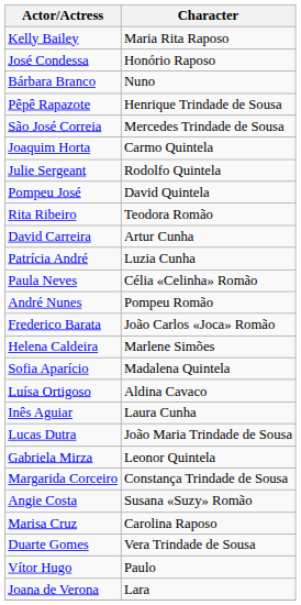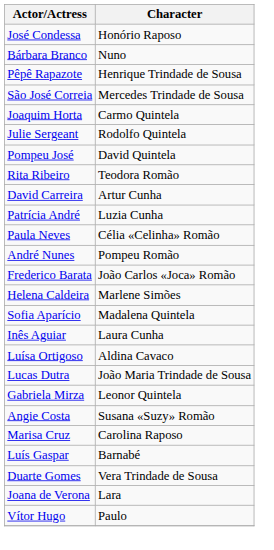- row: Kelly Bailey | Maria Rita Raposo
rows swapped: Luísa Ortigoso <-> Inês Aguiar
- row: Margarida Corceiro | Constança Trindade de Sousa
+ row: Luís Gaspar | Barnabé
rows swapped: Vítor Hugo <-> Joana de Verona
